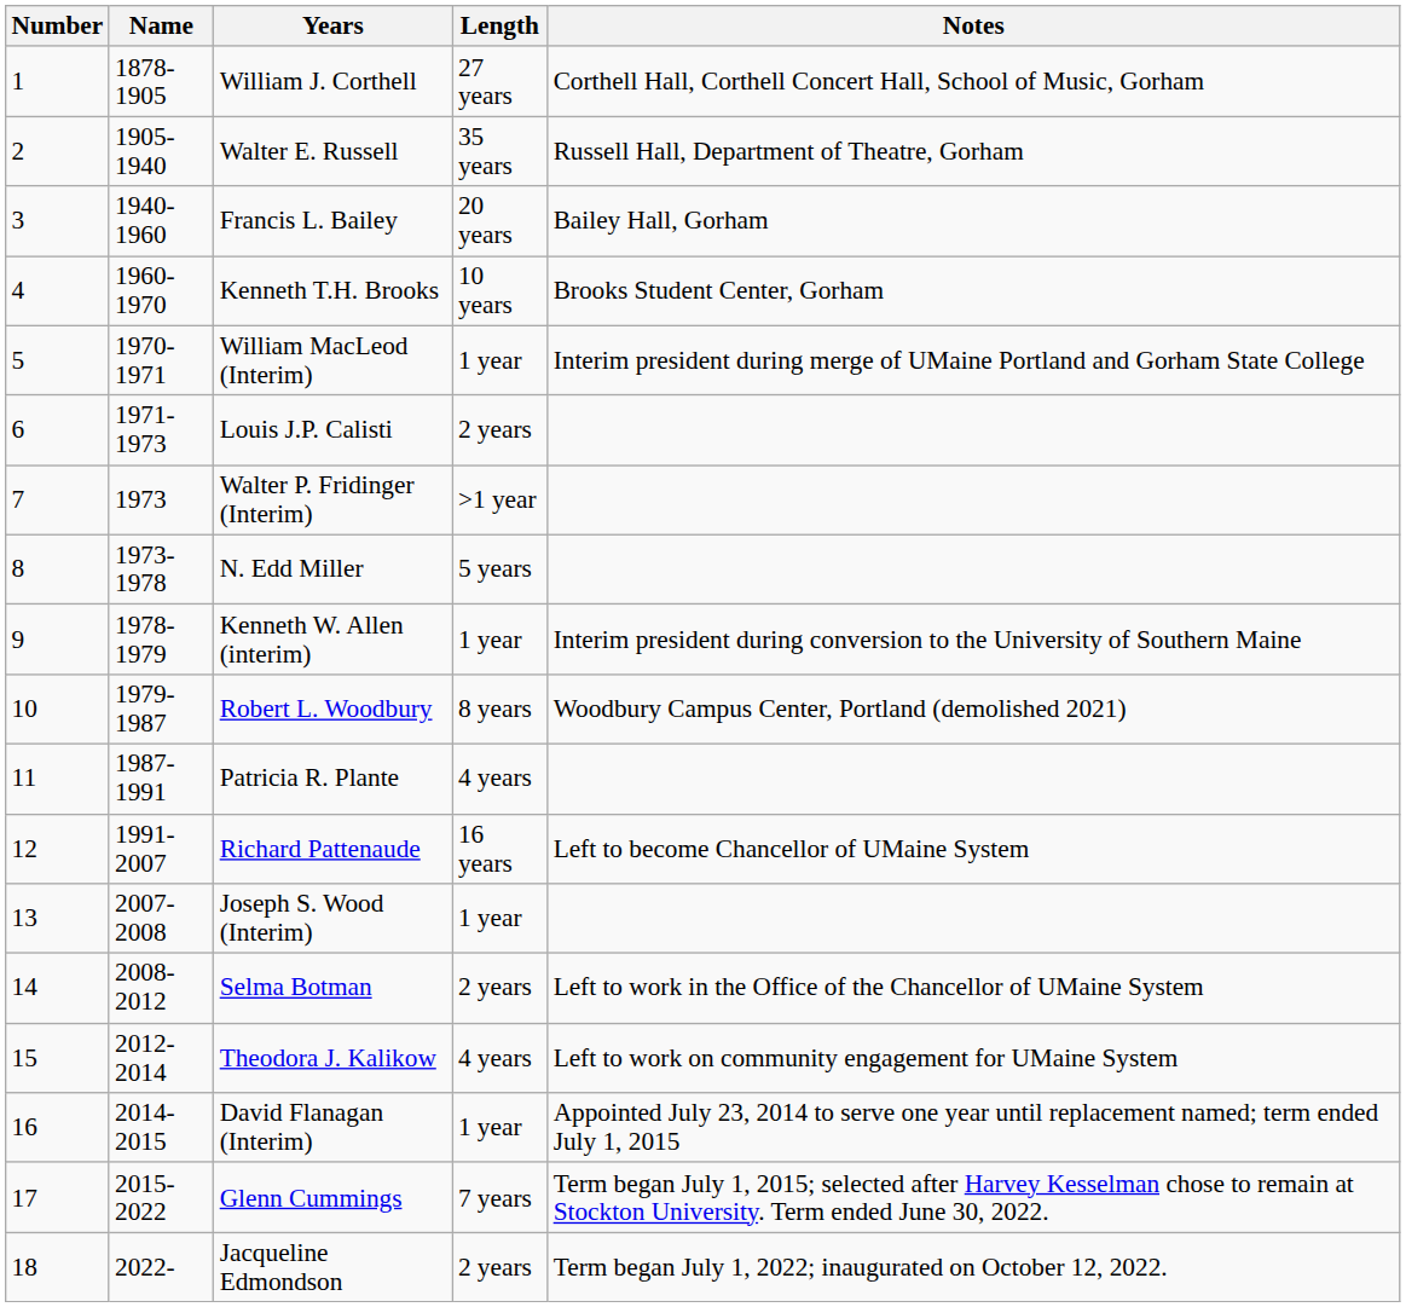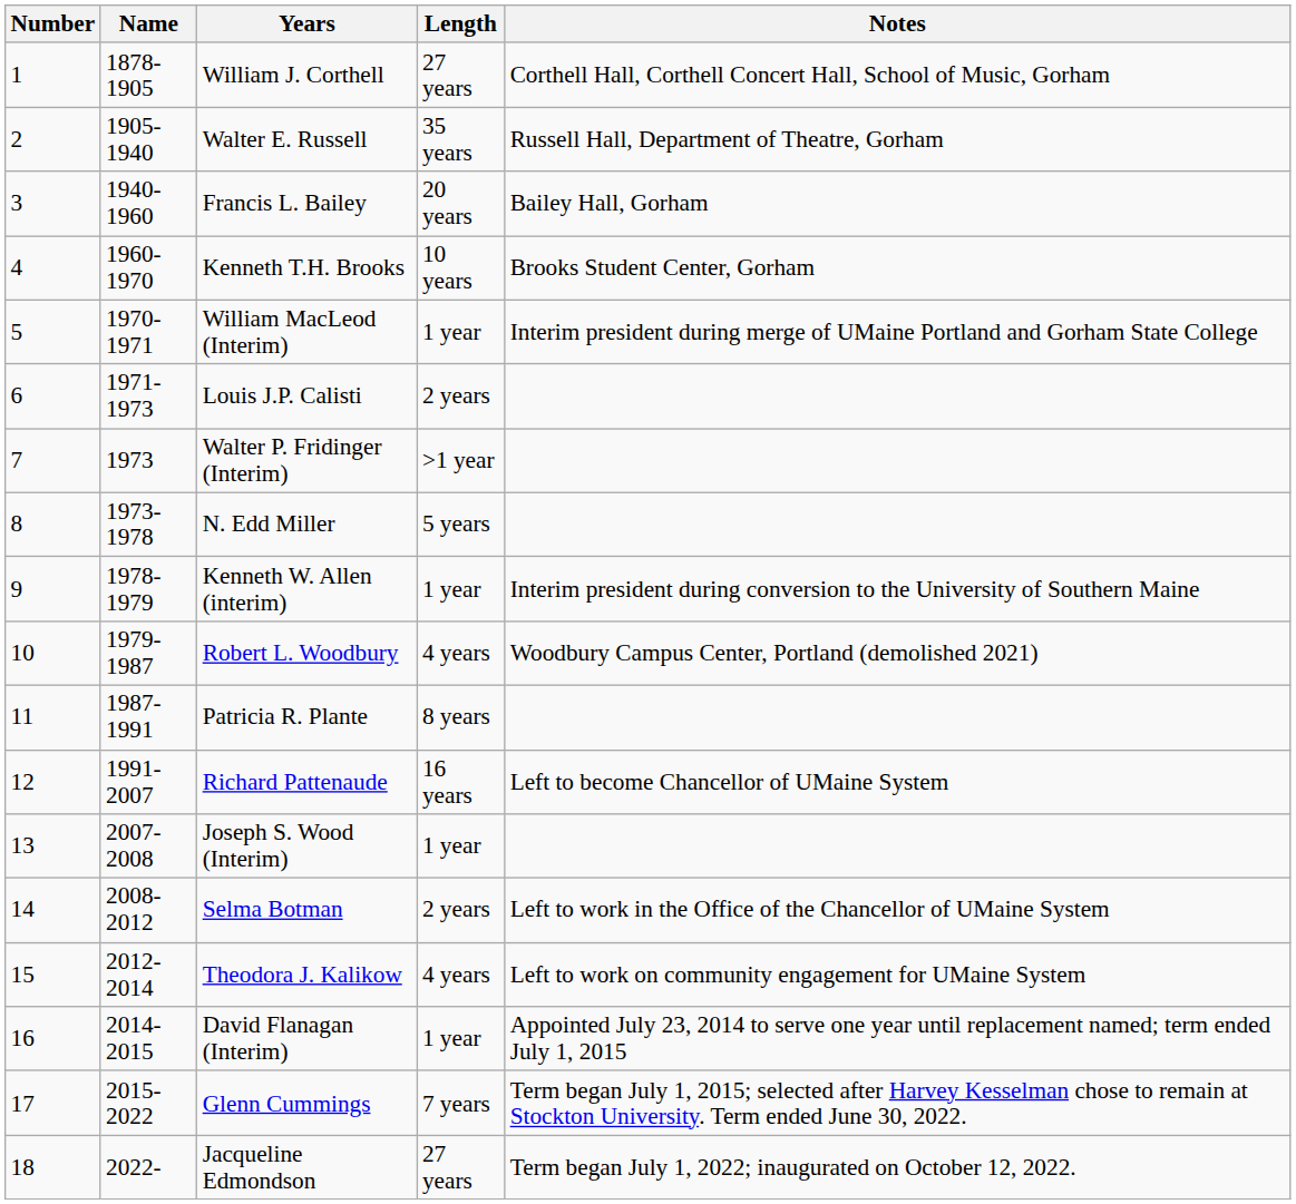Robert L. Woodbury | Length: 8 years -> 4 years
Patricia R. Plante | Length: 4 years -> 8 years
Jacqueline Edmondson | Length: 2 years -> 27 years
